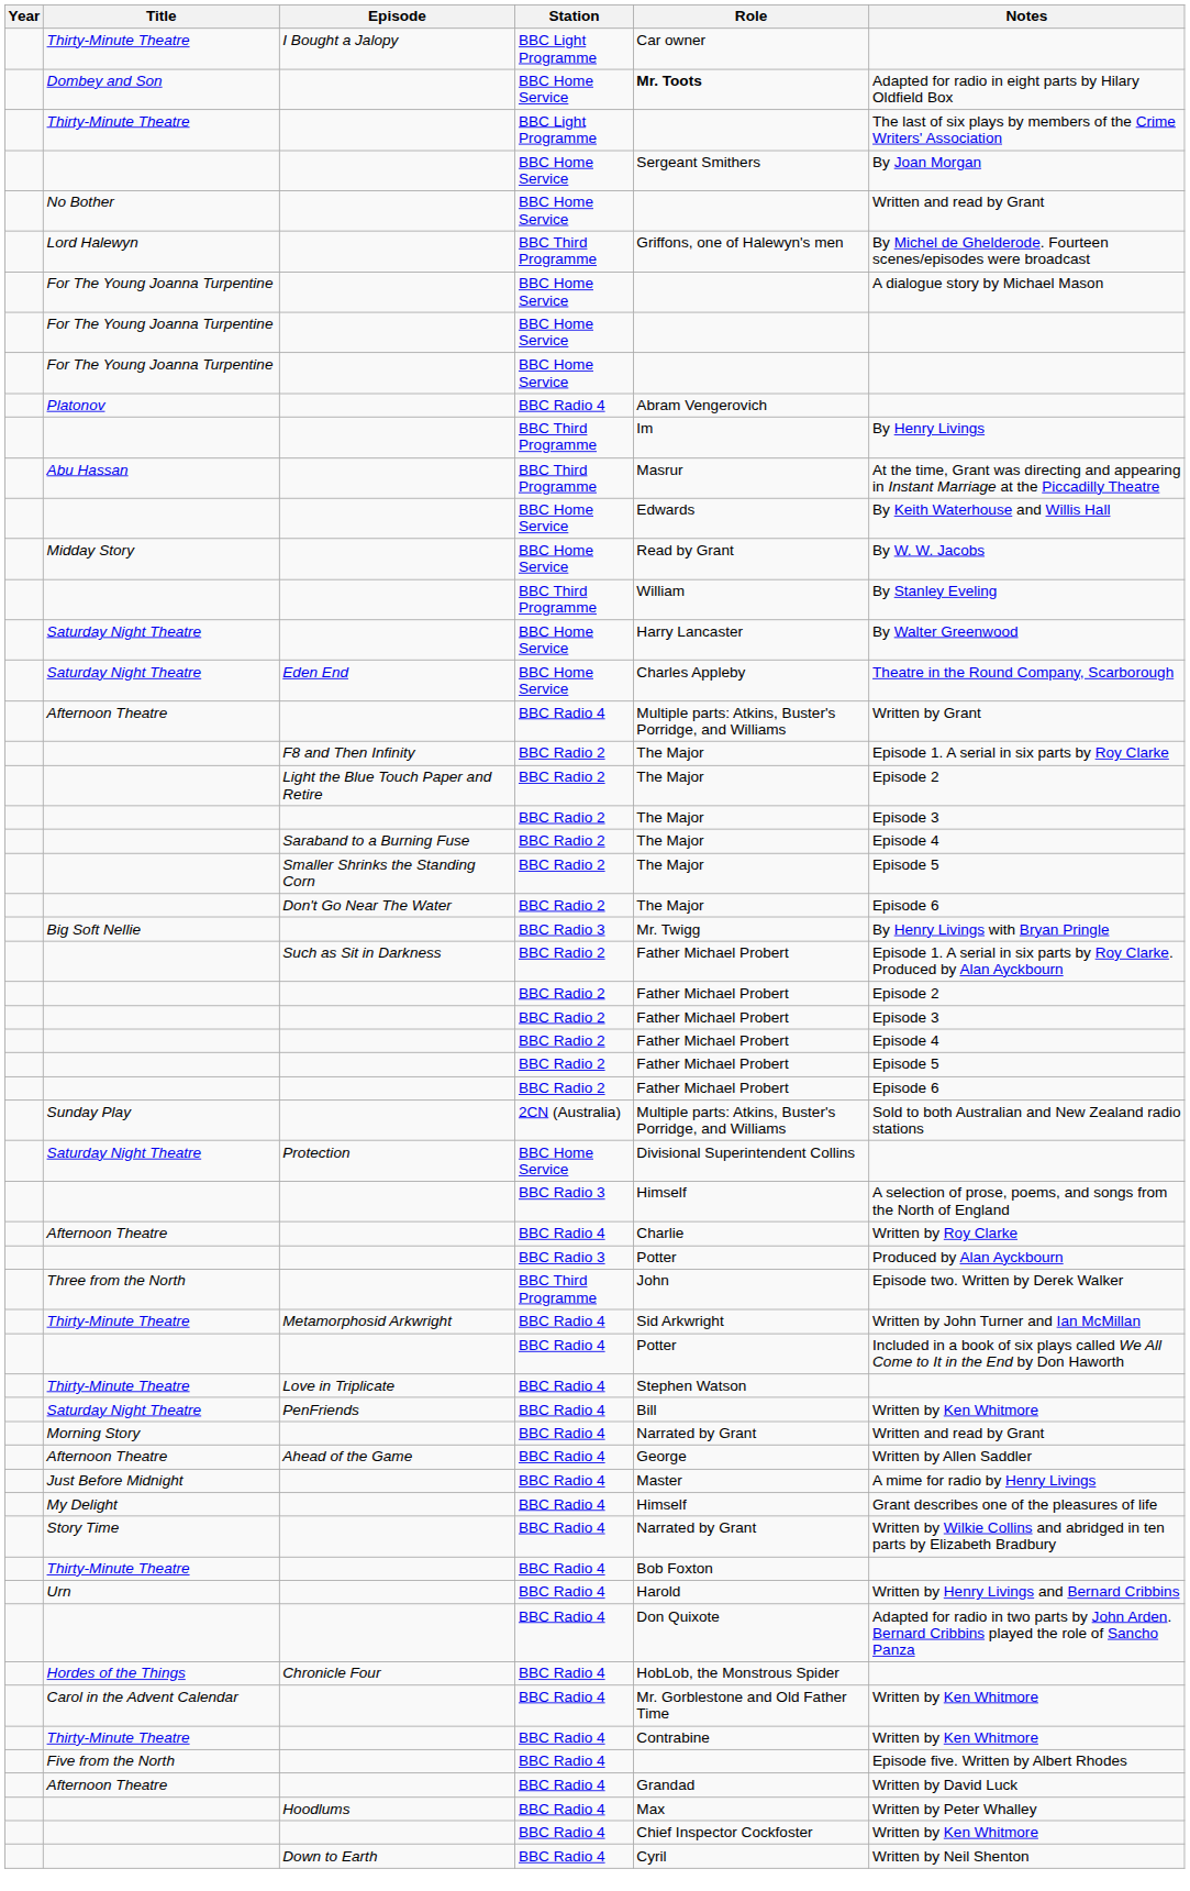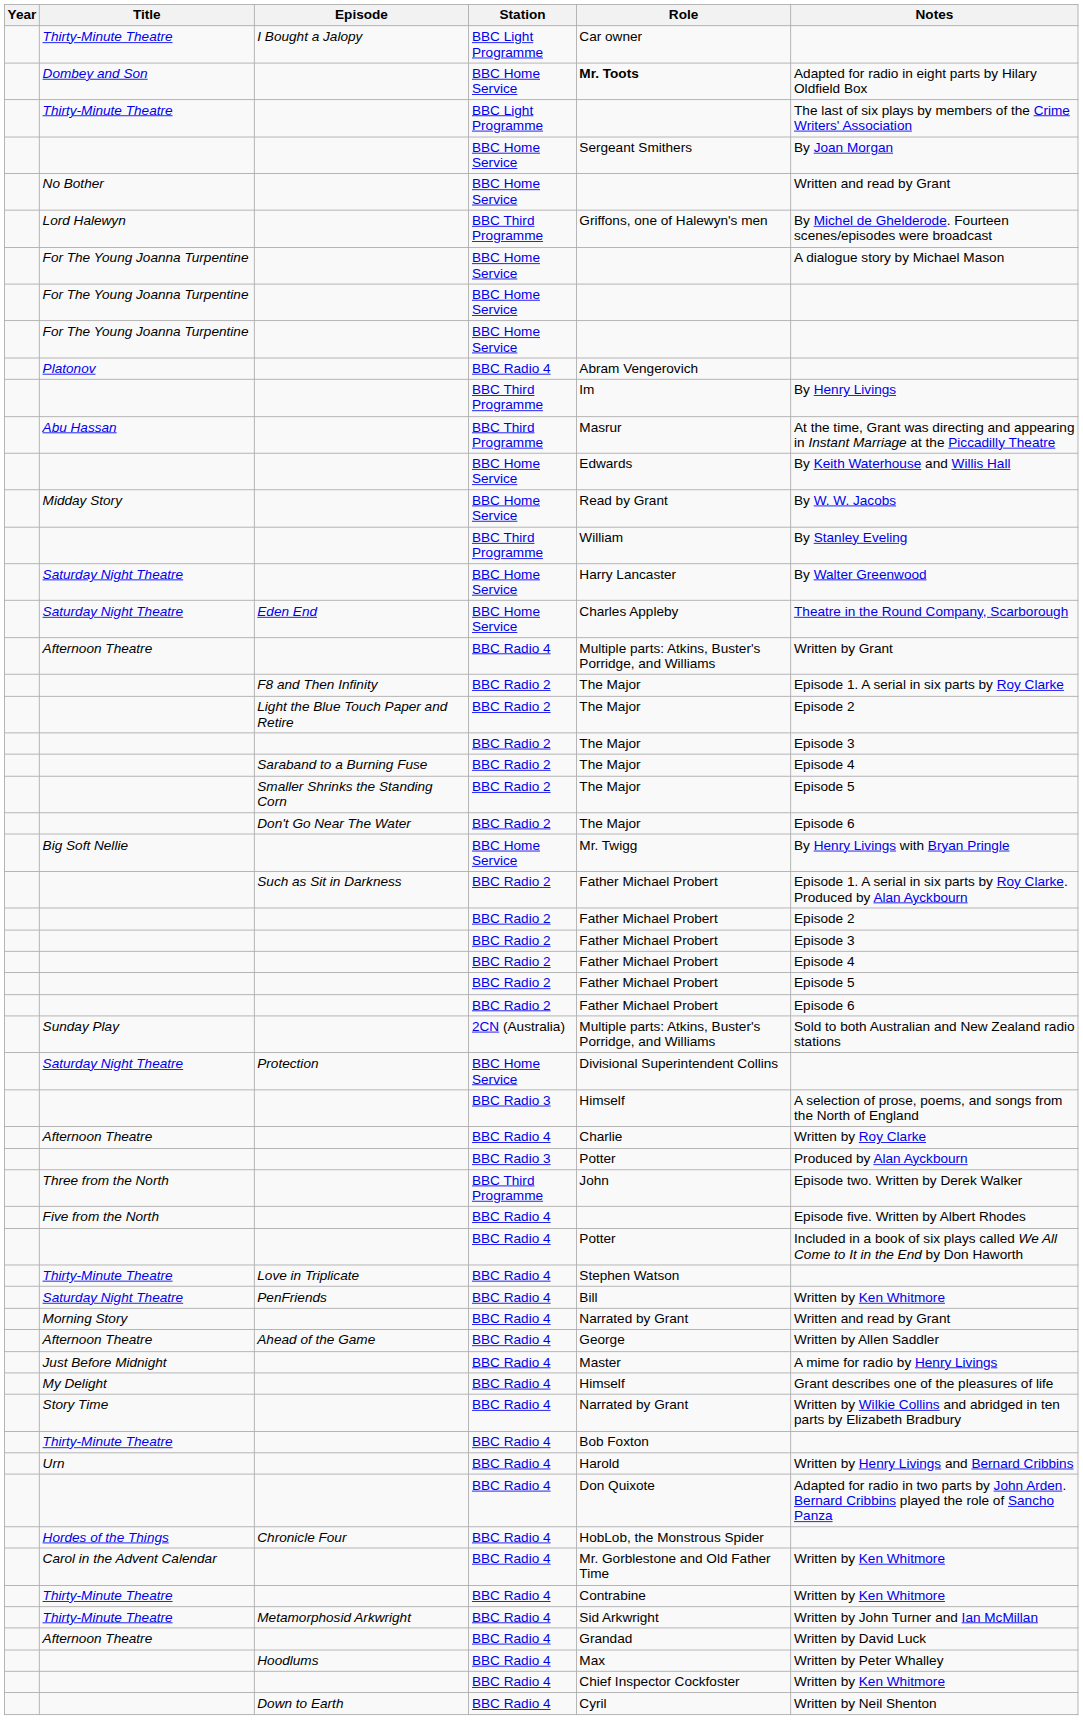Big Soft Nellie | Station: BBC Radio 3 -> BBC Home Service
rows swapped: Five from the North <-> Thirty-Minute Theatre / Metamorphosid Arkwright
